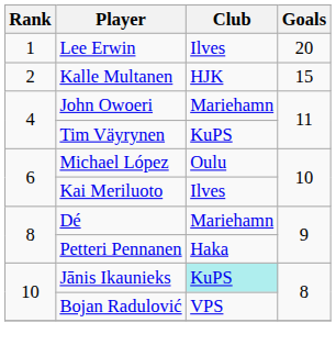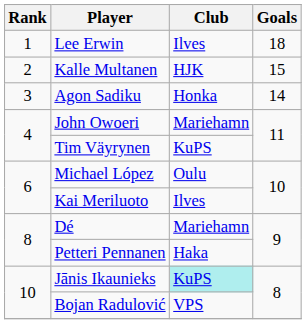Lee Erwin | Goals: 20 -> 18
+ row: 3 | Agon Sadiku | Honka | 14
